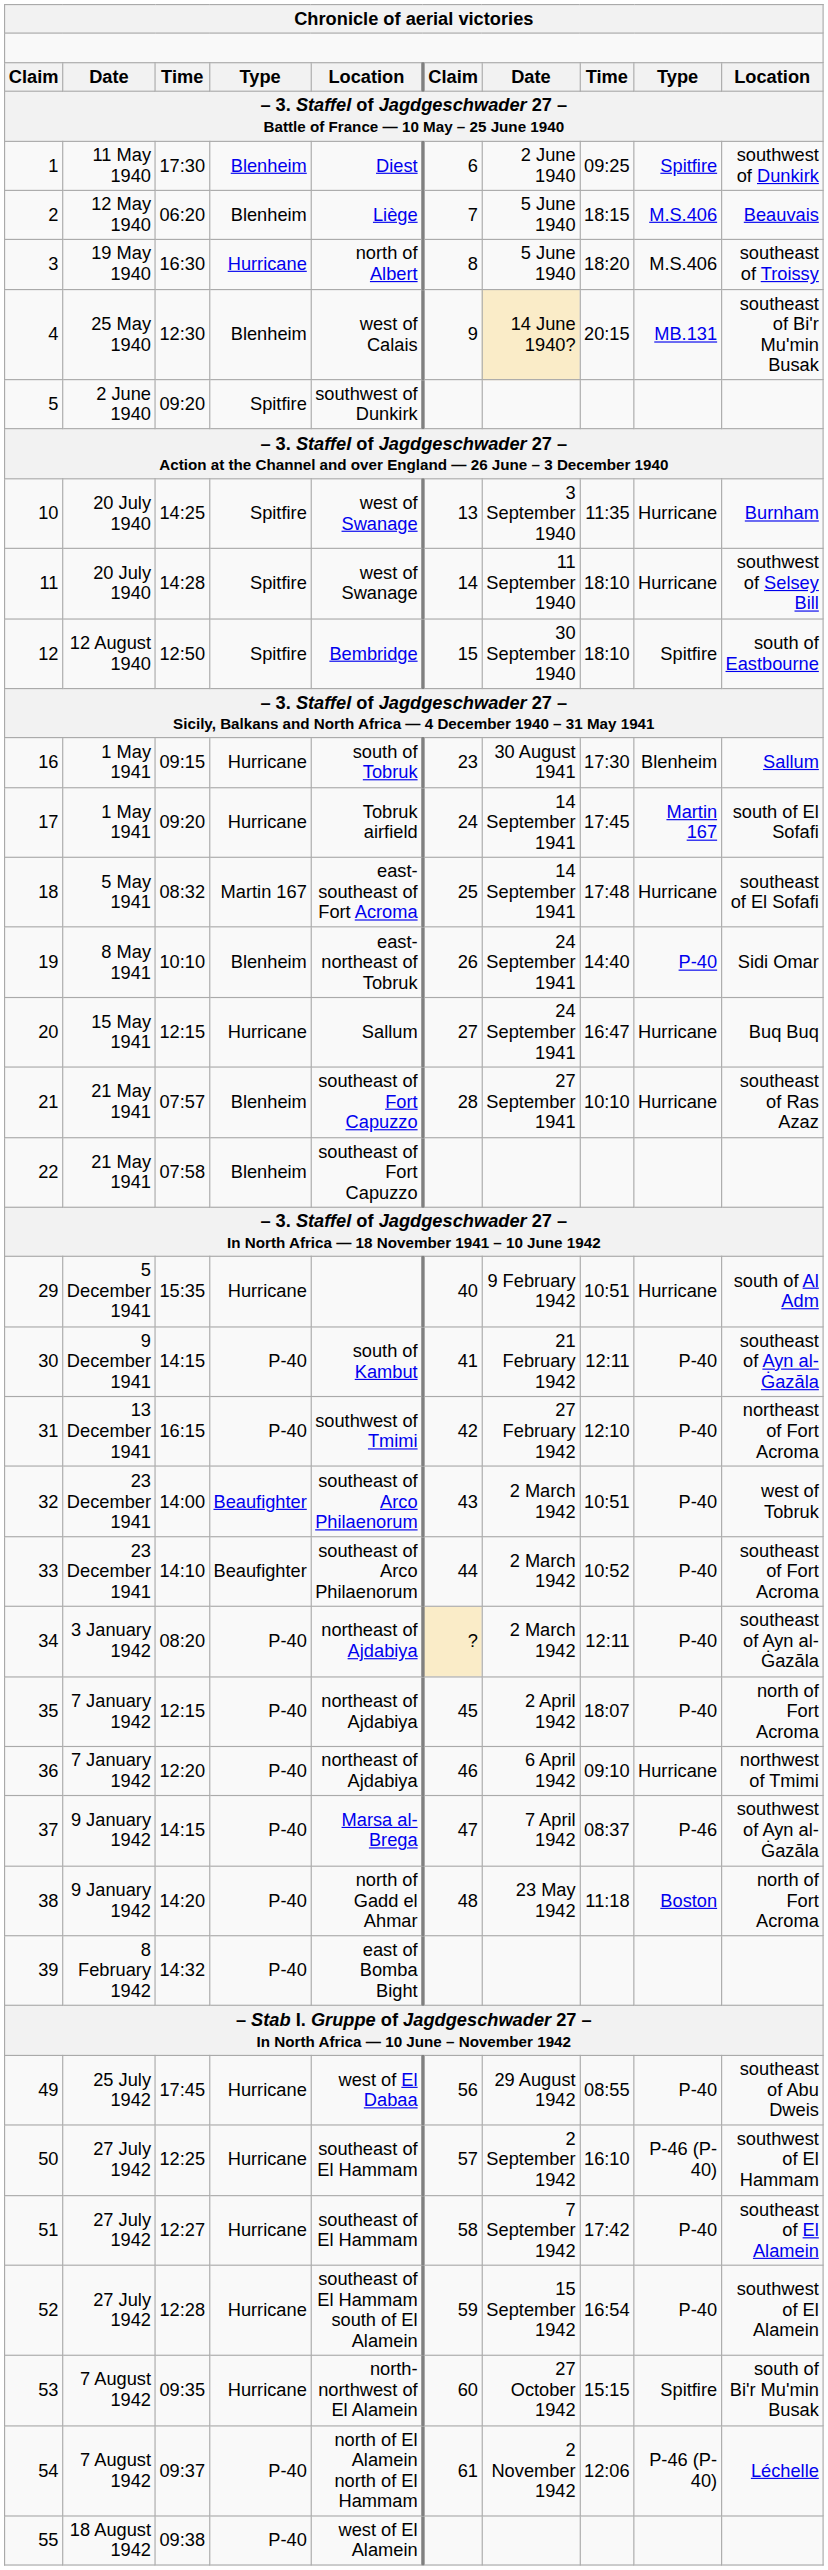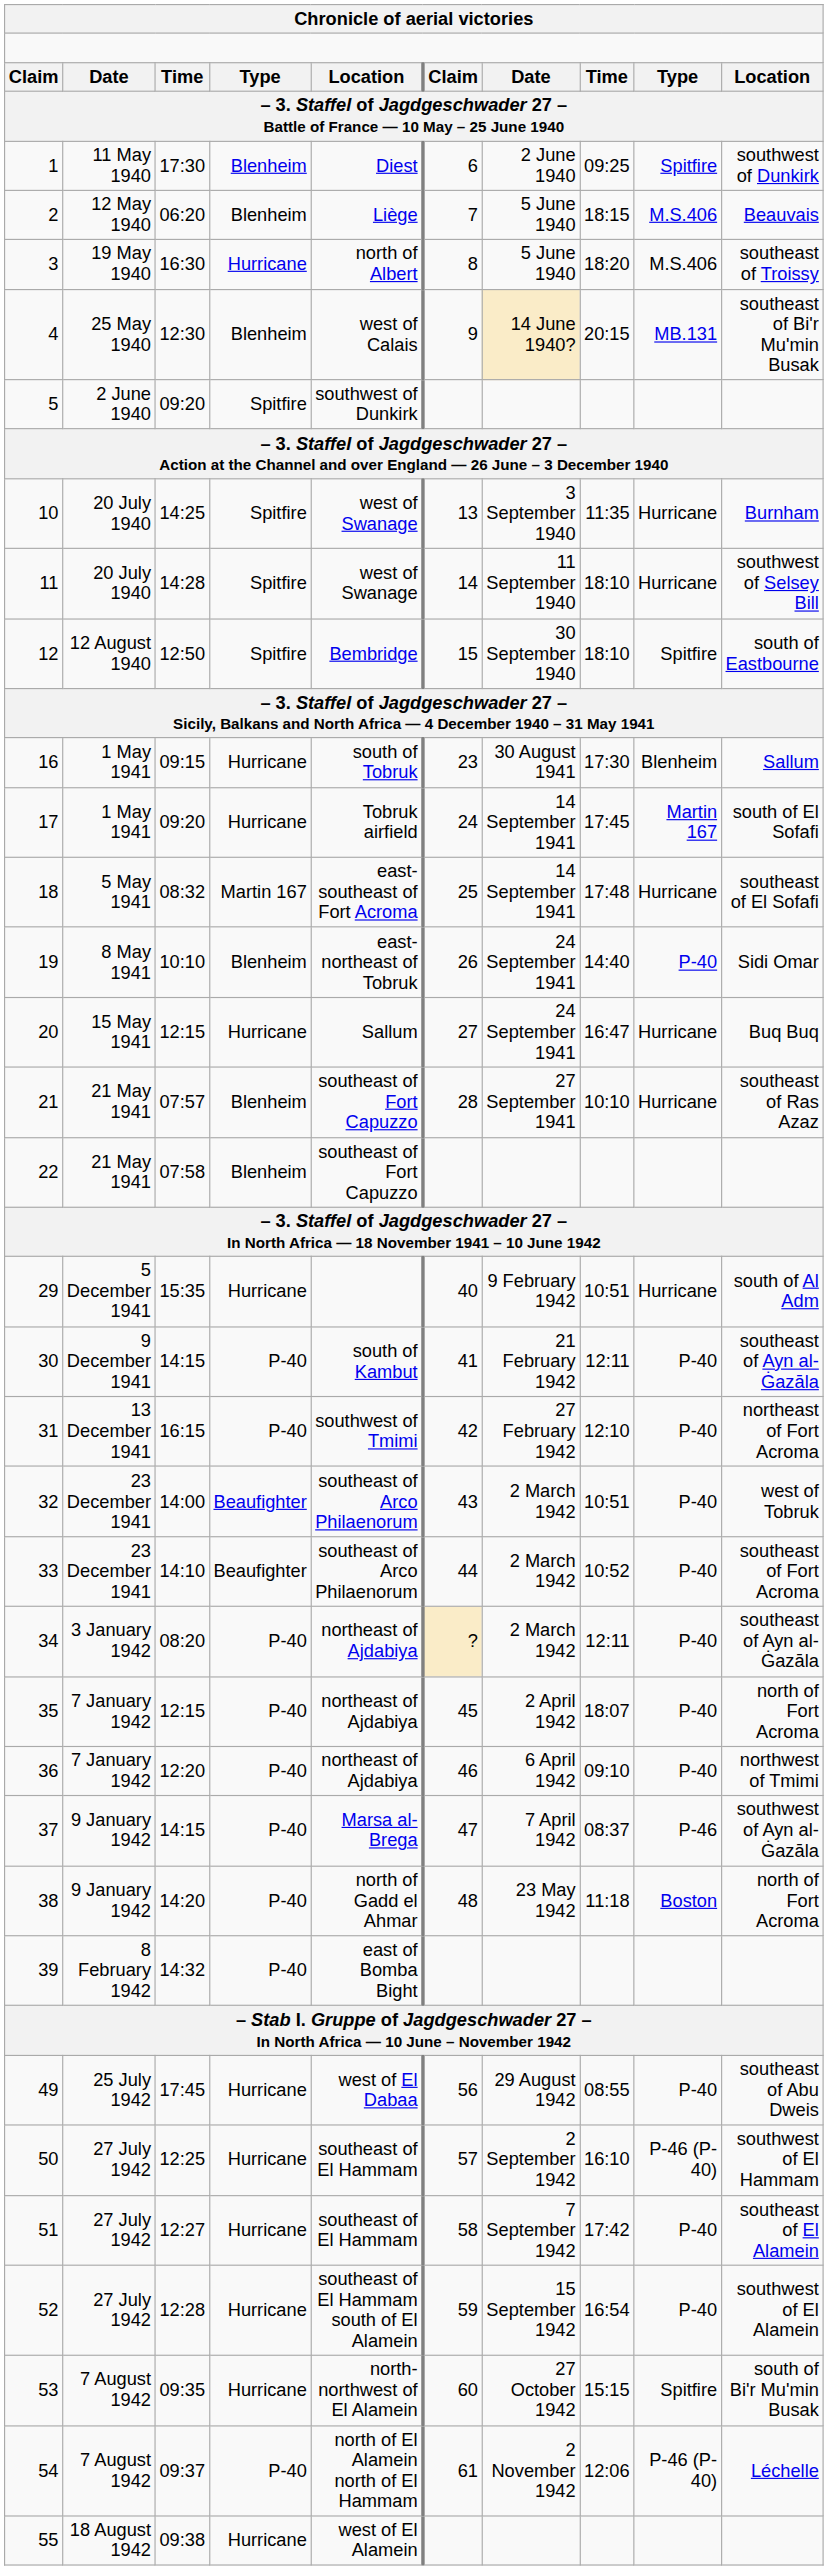36 | column 9: Hurricane -> P-40
55 | column 4: P-40 -> Hurricane
